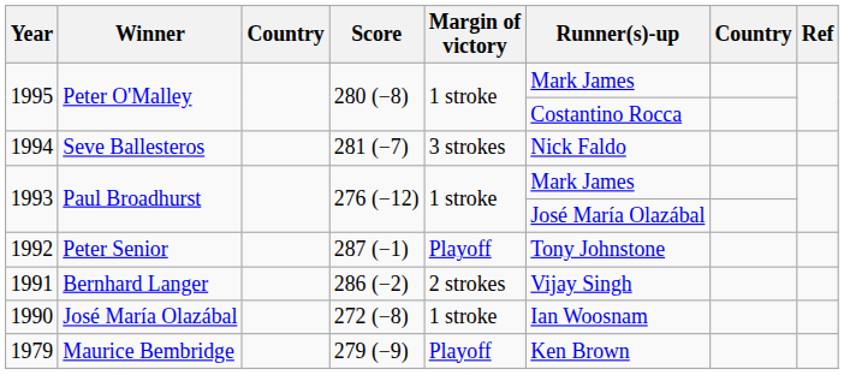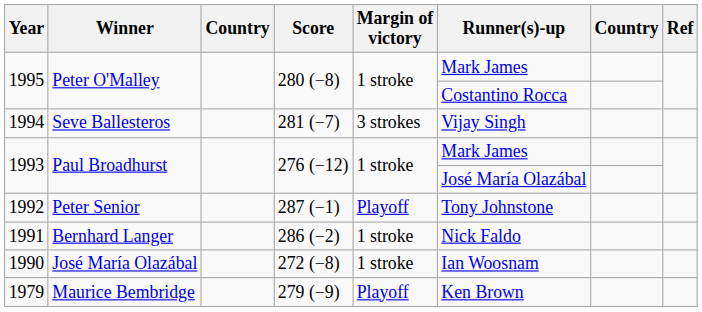1994 | Runner(s)-up: Nick Faldo -> Vijay Singh
1991 | Margin of victory: 2 strokes -> 1 stroke
1991 | Runner(s)-up: Vijay Singh -> Nick Faldo
